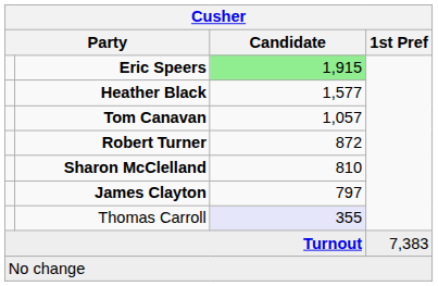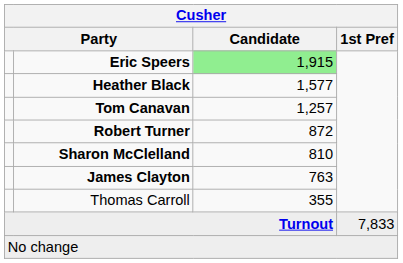Tom Canavan | Candidate: 1,057 -> 1,257
James Clayton | Candidate: 797 -> 763
Thomas Carroll | Candidate: lavender background -> no background
Turnout | 1st Pref: 7,383 -> 7,833
